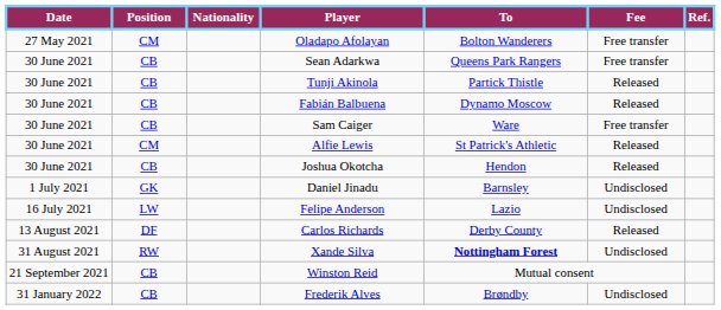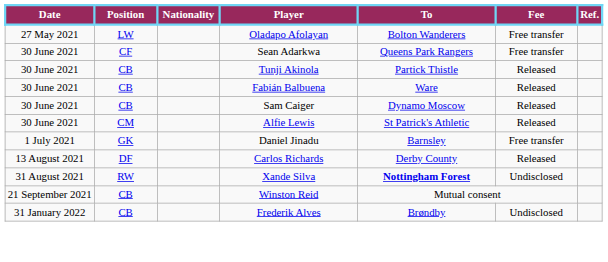Oladapo Afolayan | Position: CM -> LW
Sean Adarkwa | Position: CB -> CF
Fabián Balbuena | To: Dynamo Moscow -> Ware
Sam Caiger | To: Ware -> Dynamo Moscow
Sam Caiger | Fee: Free transfer -> Released
- row: 30 June 2021 | CB | Joshua Okotcha | Hendon | Released
Daniel Jinadu | Fee: Undisclosed -> Free transfer
- row: 16 July 2021 | LW | Felipe Anderson | Lazio | Undisclosed
